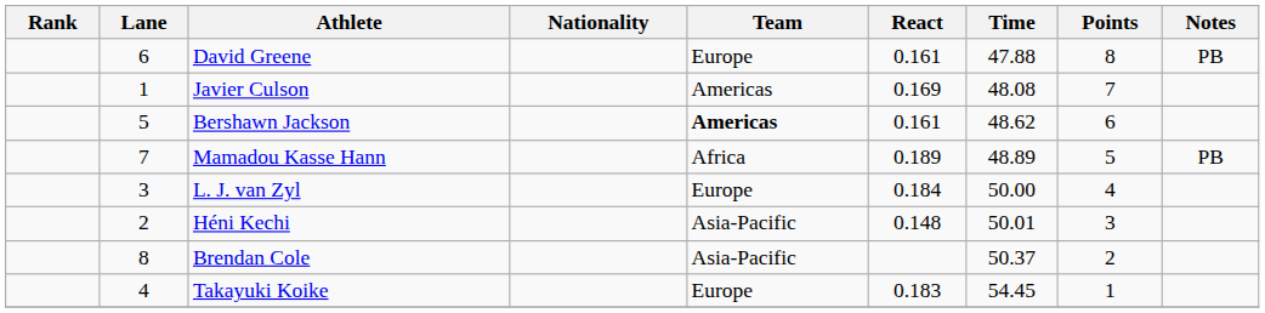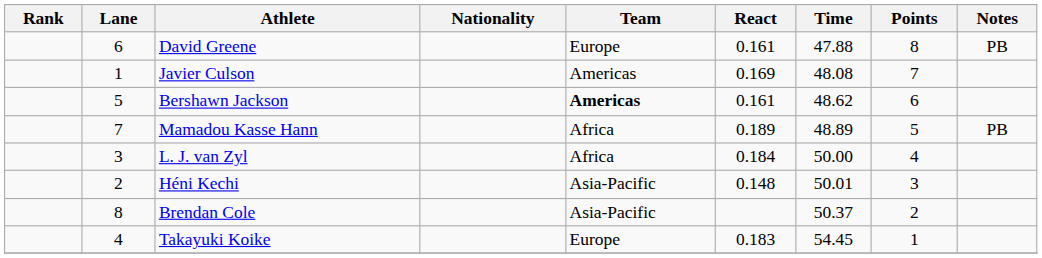L. J. van Zyl | Team: Europe -> Africa
